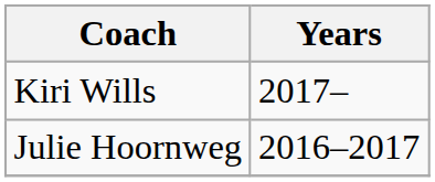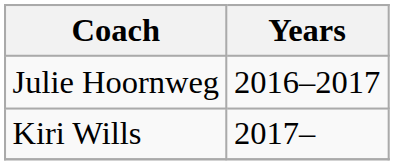rows swapped: Julie Hoornweg <-> Kiri Wills
